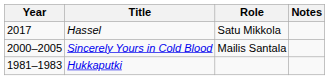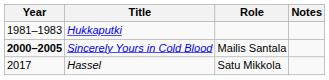rows swapped: Hukkaputki <-> Hassel
Sincerely Yours in Cold Blood | Year: normal -> bold
